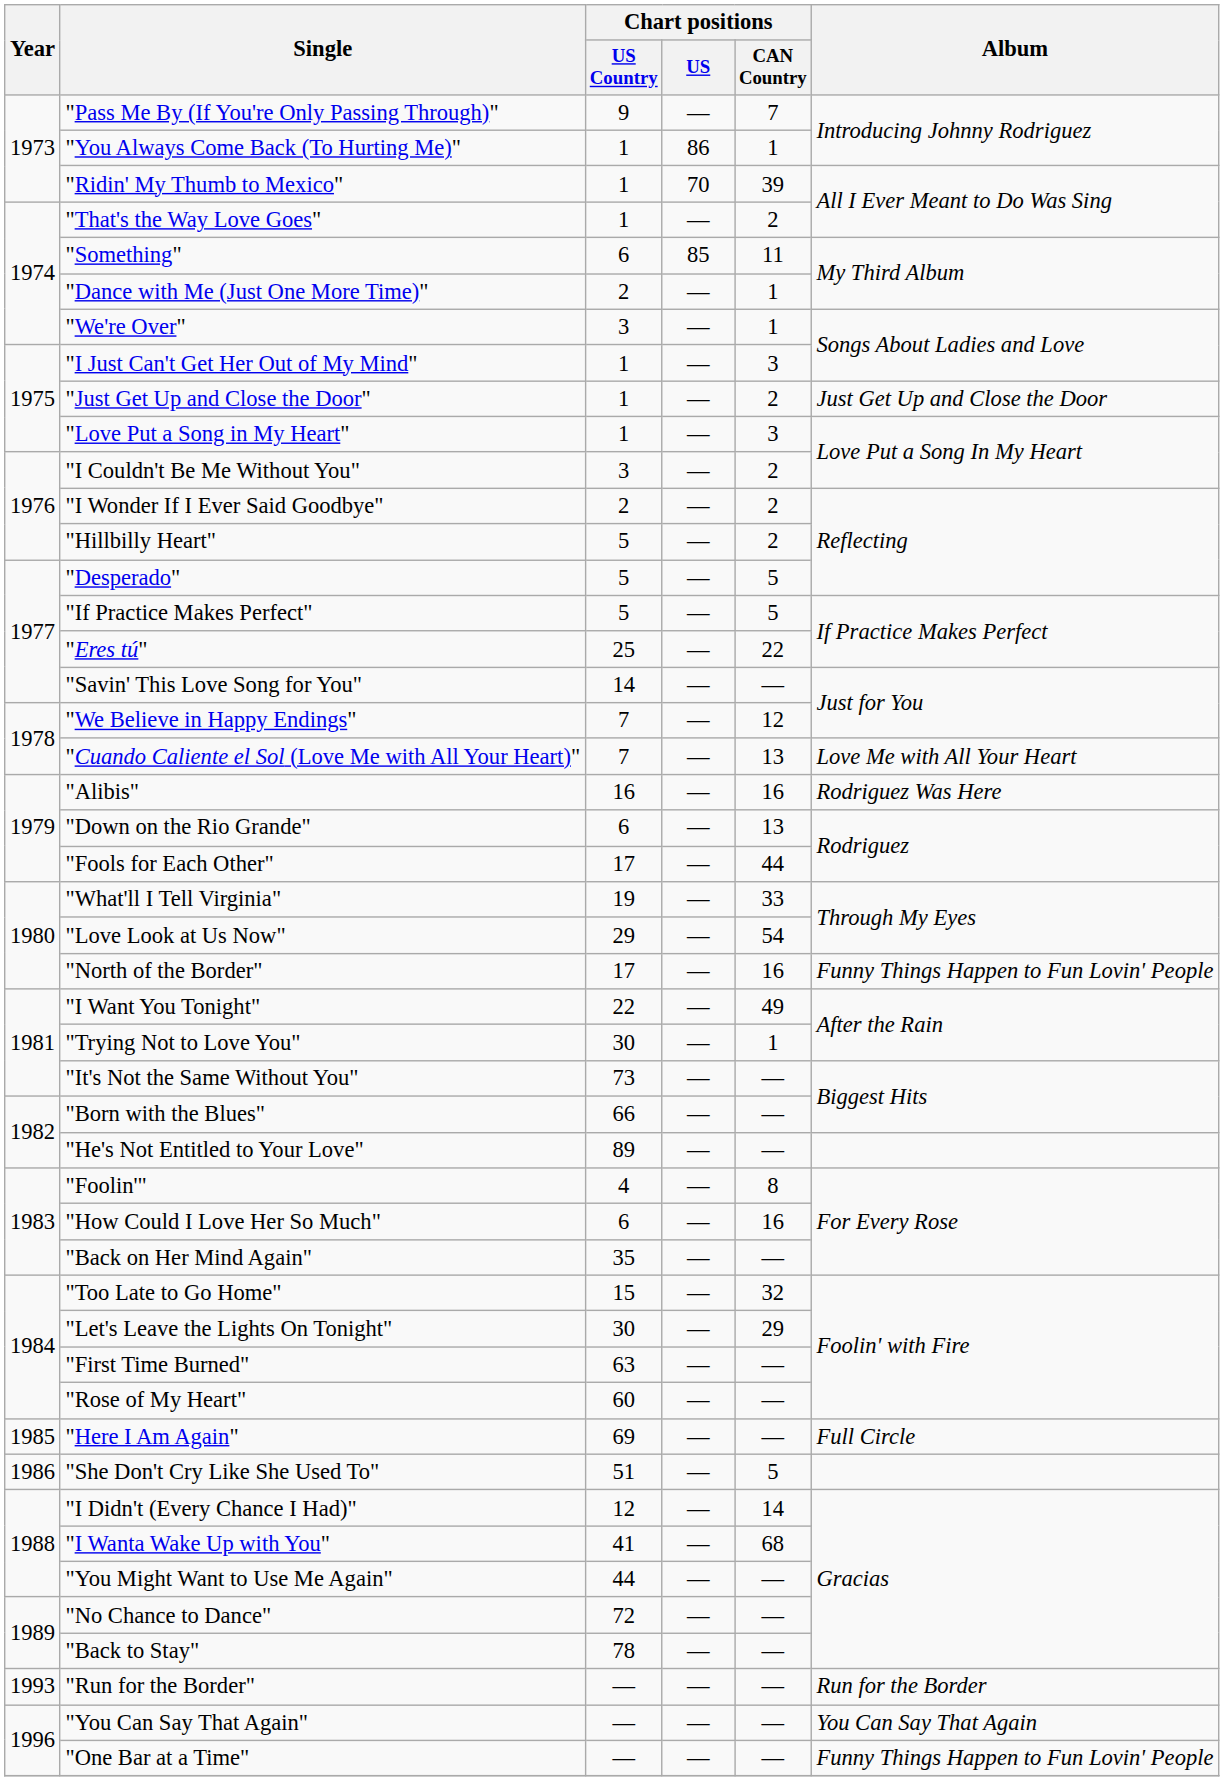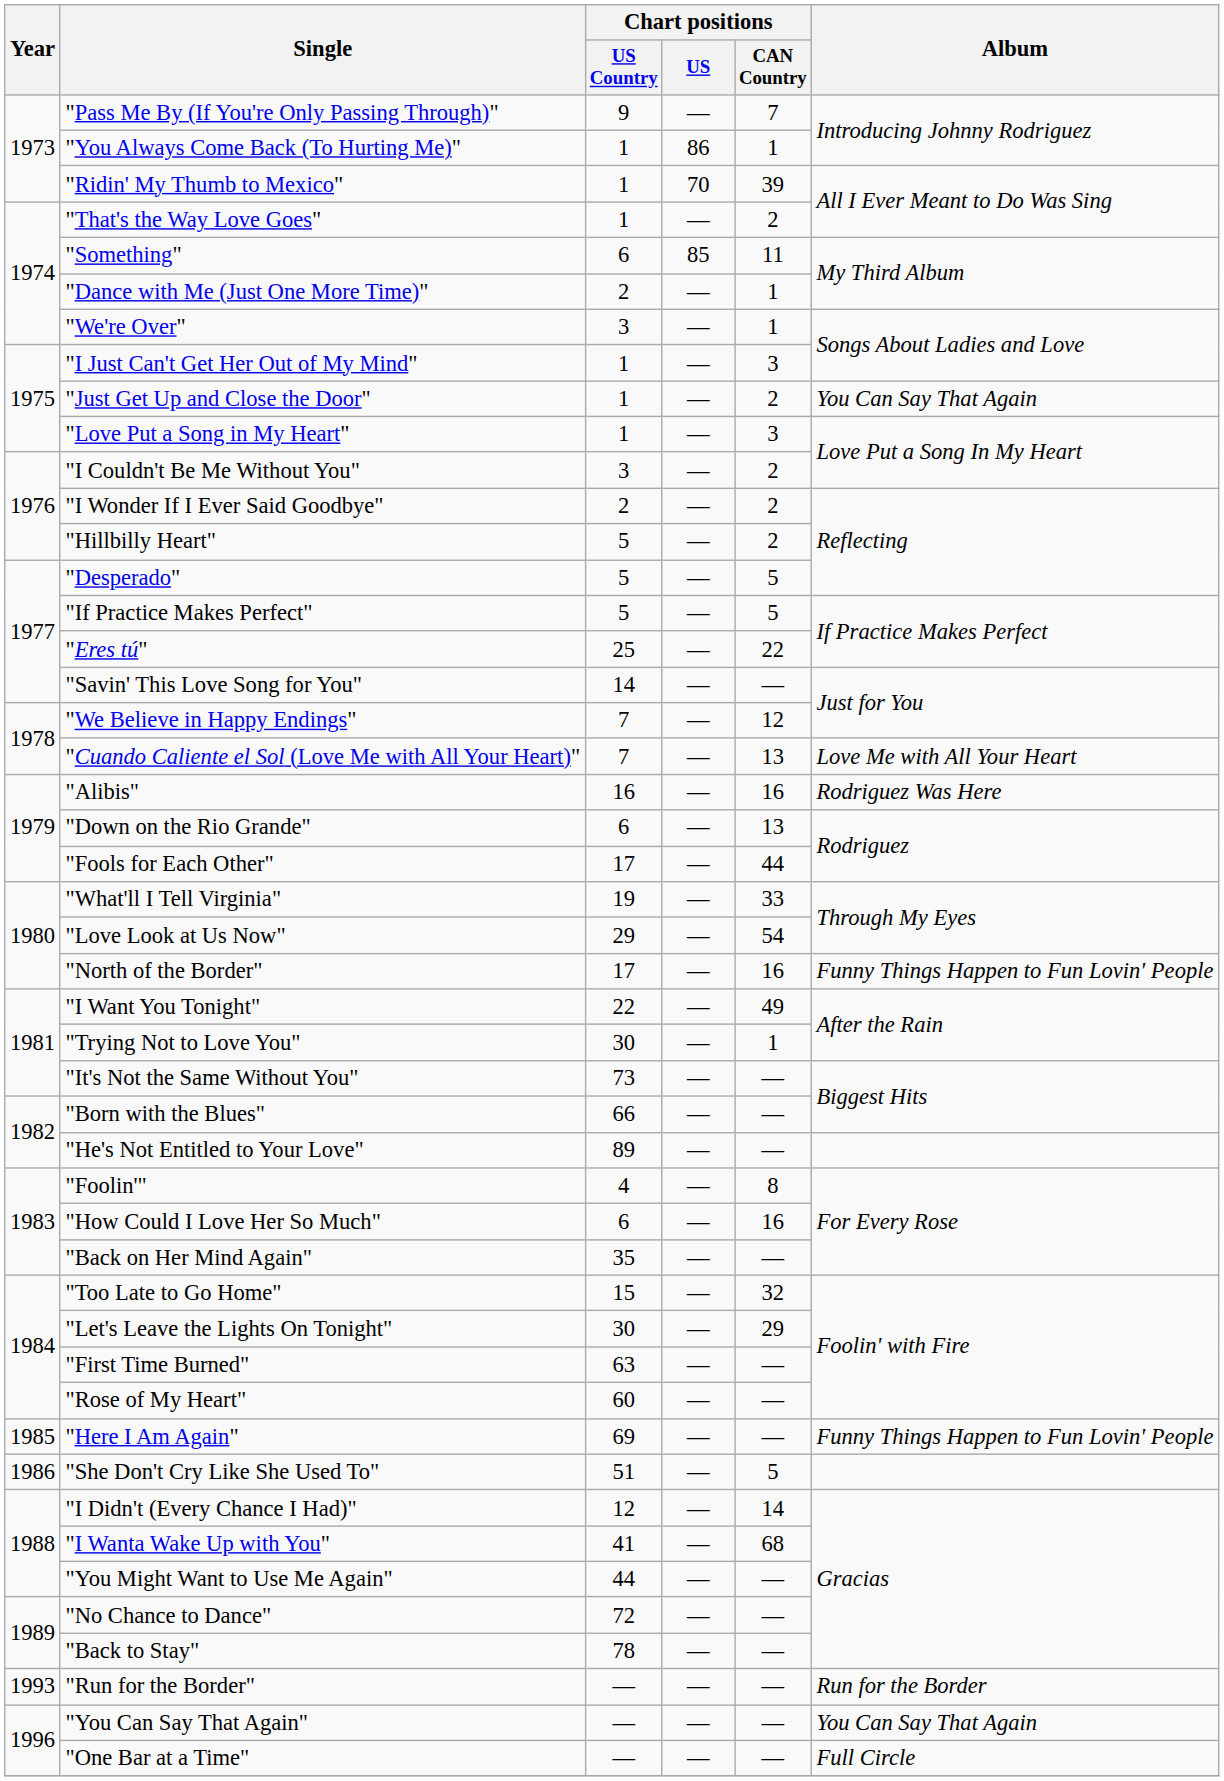"Just Get Up and Close the Door" | Album: Just Get Up and Close the Door -> You Can Say That Again
"Here I Am Again" | Album: Full Circle -> Funny Things Happen to Fun Lovin' People
"One Bar at a Time" | Album: Funny Things Happen to Fun Lovin' People -> Full Circle
